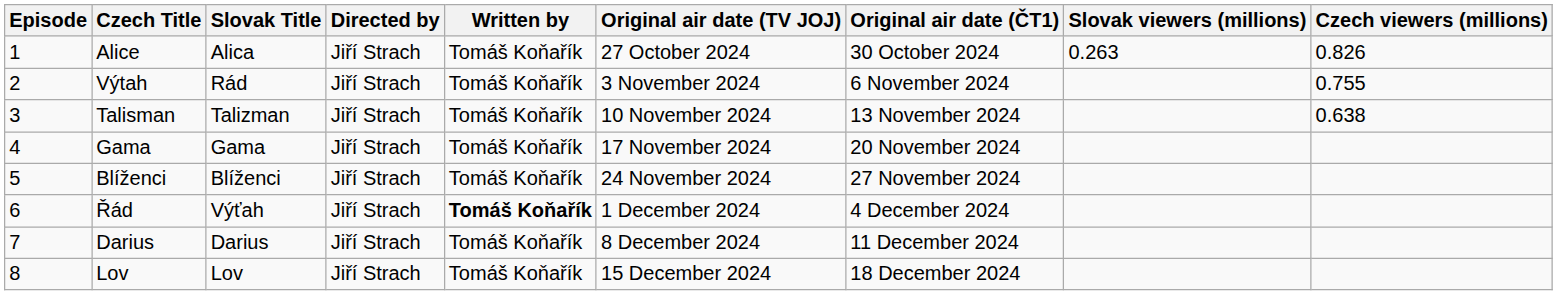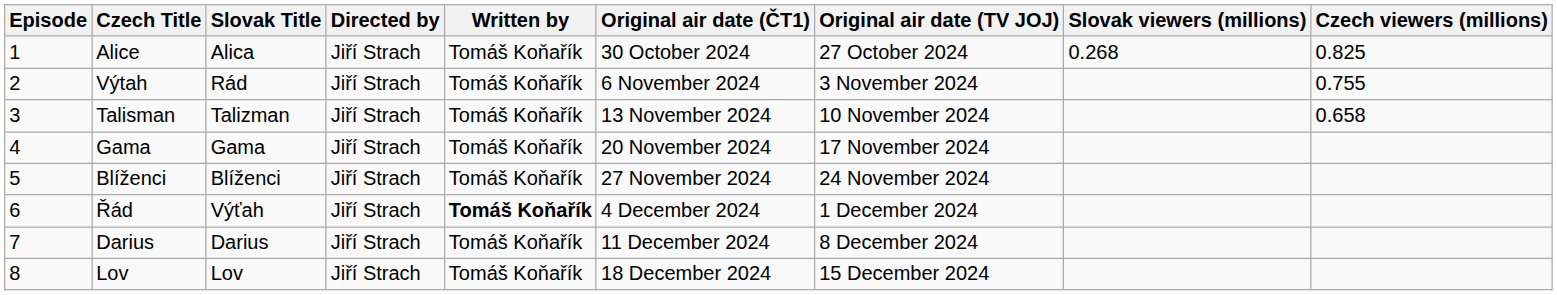columns swapped: Original air date (TV JOJ) <-> Original air date (ČT1)
Alice | Slovak viewers (millions): 0.263 -> 0.268
Alice | Czech viewers (millions): 0.826 -> 0.825
Talisman | Czech viewers (millions): 0.638 -> 0.658
